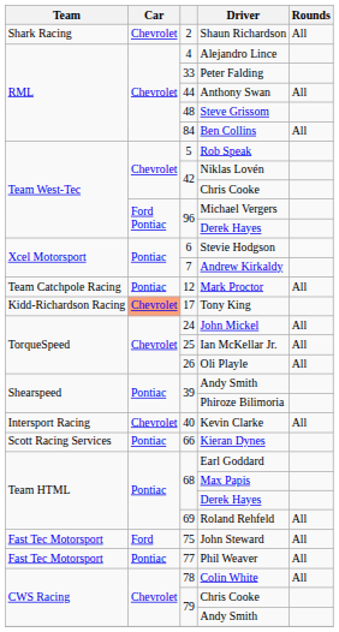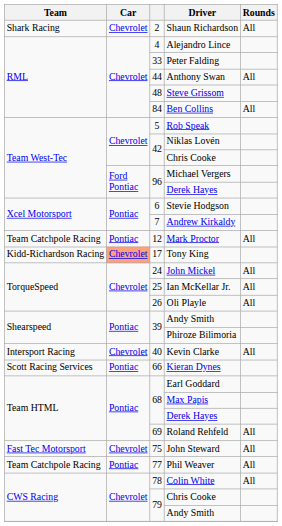John Steward | Car: Ford -> Chevrolet
Phil Weaver | Team: Fast Tec Motorsport -> Team Catchpole Racing
